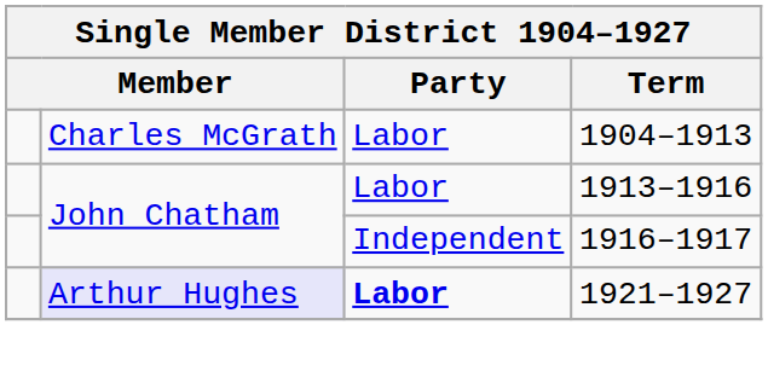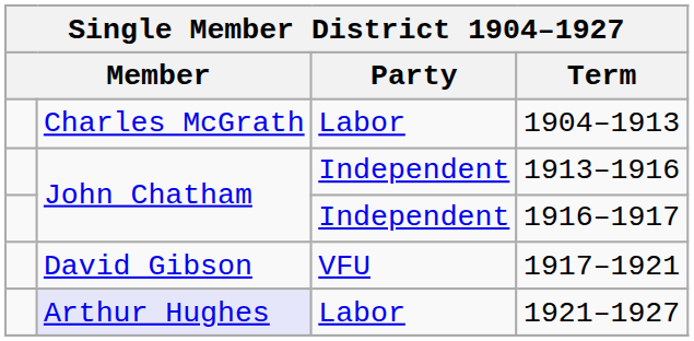1913–1916 | Party: Labor -> Independent
+ row: David Gibson | VFU | 1917–1921
1921–1927 | Party: bold -> normal
